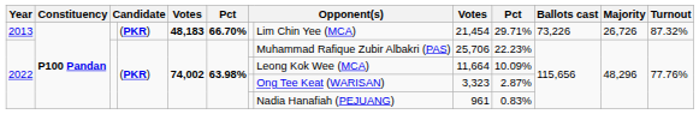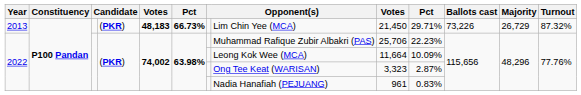2013 | column 6: 66.70% -> 66.73%
2013 | column 9: 21,454 -> 21,450
2013 | Majority: 26,726 -> 26,729
